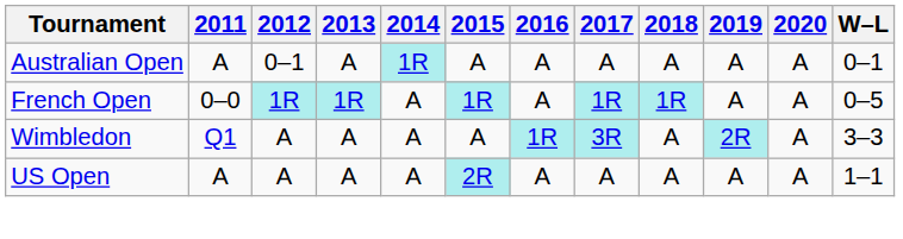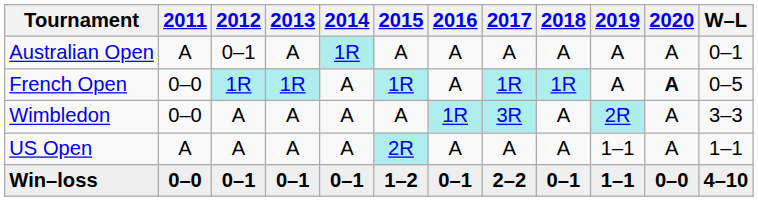French Open | 2020: normal -> bold
Wimbledon | 2011: Q1 -> 0–0
US Open | 2019: A -> 1–1
+ row: Win–loss | 0–0 | 0–1 | 0–1 | 0–1 | 1–2 | 0–1 | 2–2 | 0–1 | 1–1 | 0–0 | 4–10
